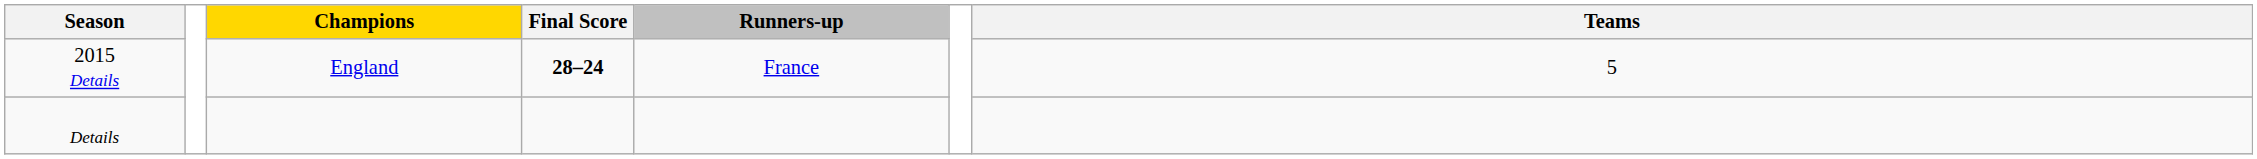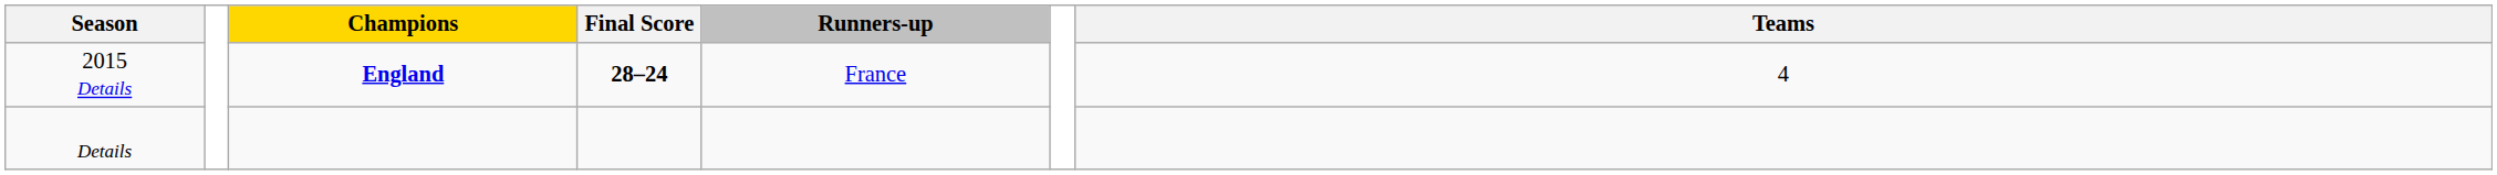2015 Details | Champions: normal -> bold
2015 Details | Teams: 5 -> 4
